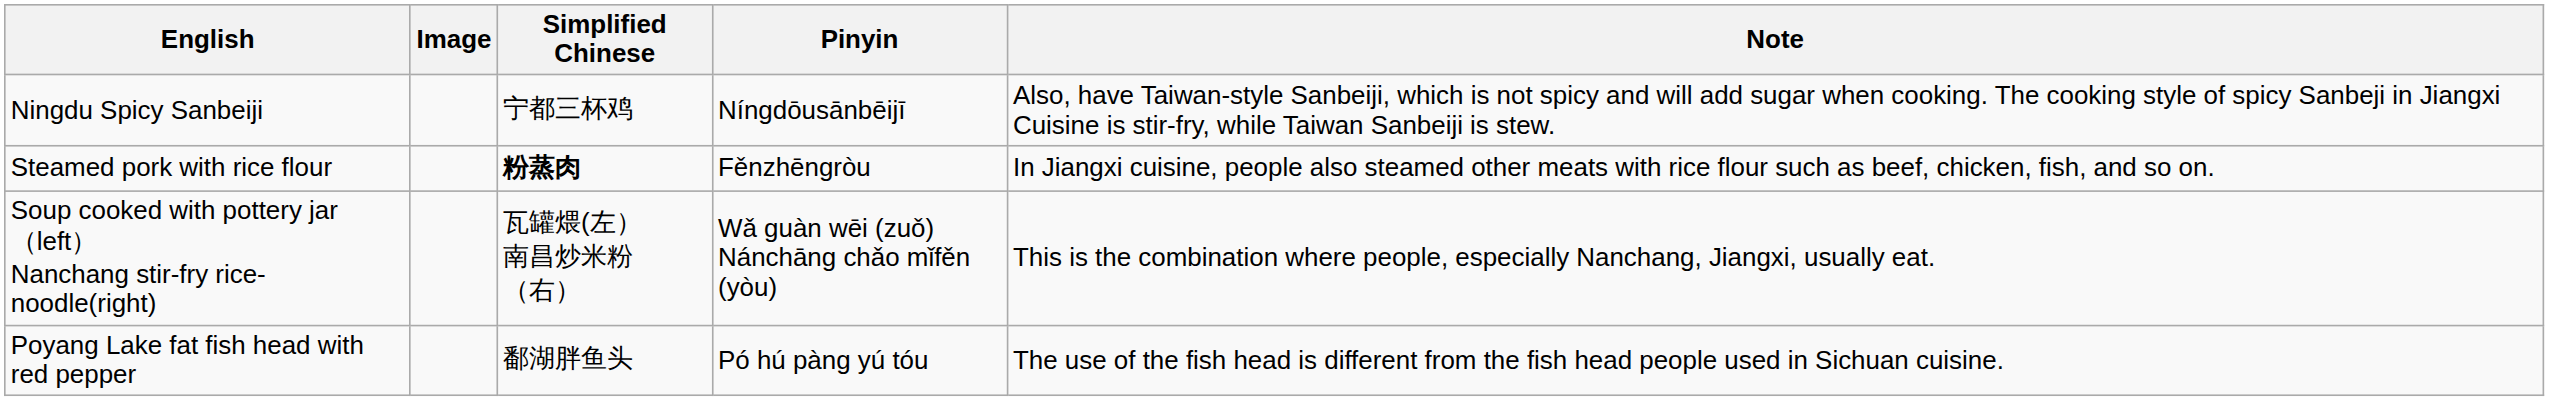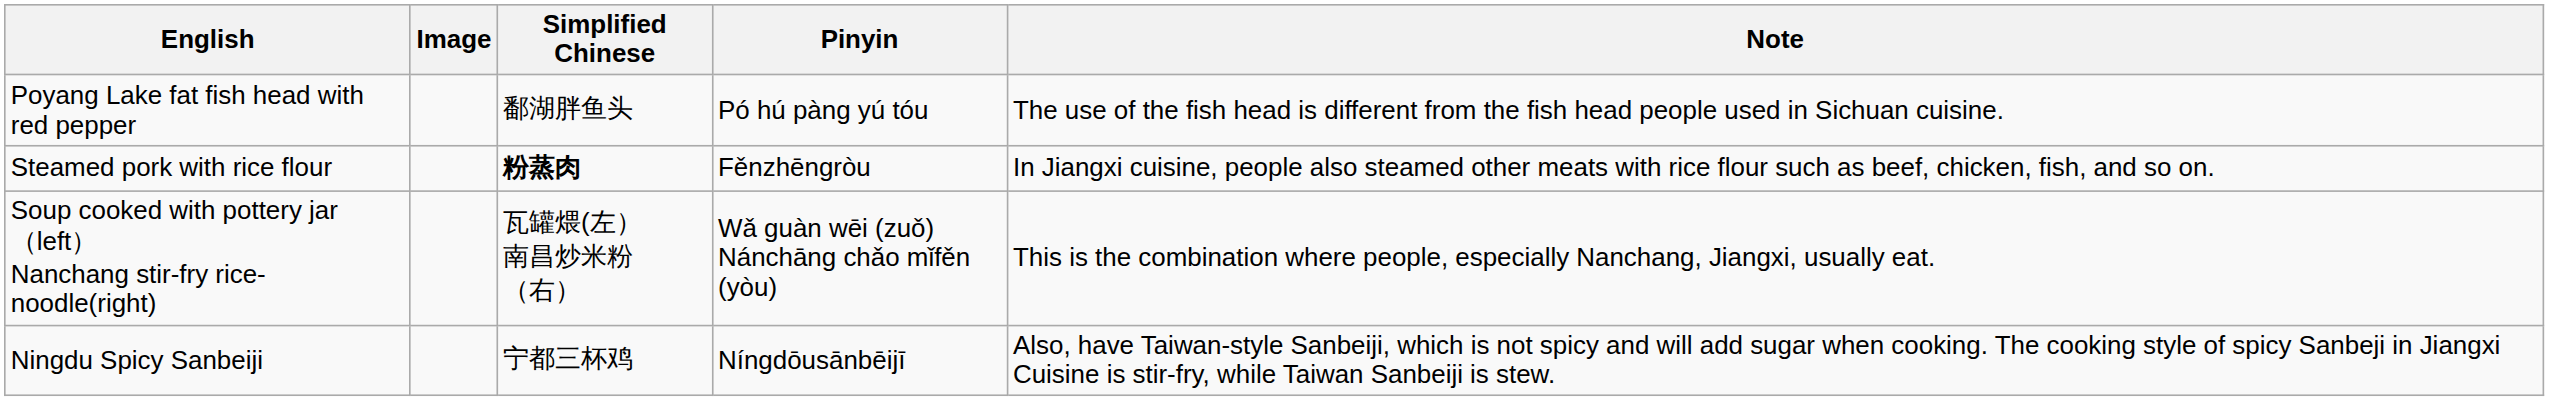rows swapped: Ningdu Spicy Sanbeiji <-> Poyang Lake fat fish head with red pepper
